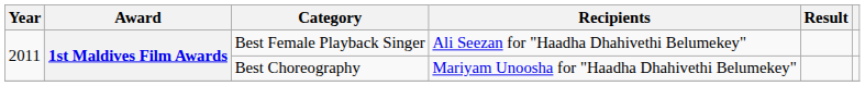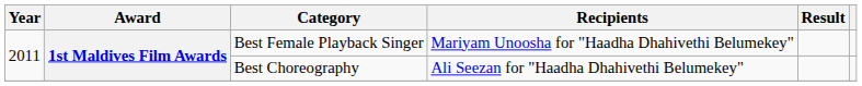Best Female Playback Singer | Recipients: Ali Seezan for "Haadha Dhahivethi Belumekey" -> Mariyam Unoosha for "Haadha Dhahivethi Belumekey"
Best Choreography | Recipients: Mariyam Unoosha for "Haadha Dhahivethi Belumekey" -> Ali Seezan for "Haadha Dhahivethi Belumekey"
